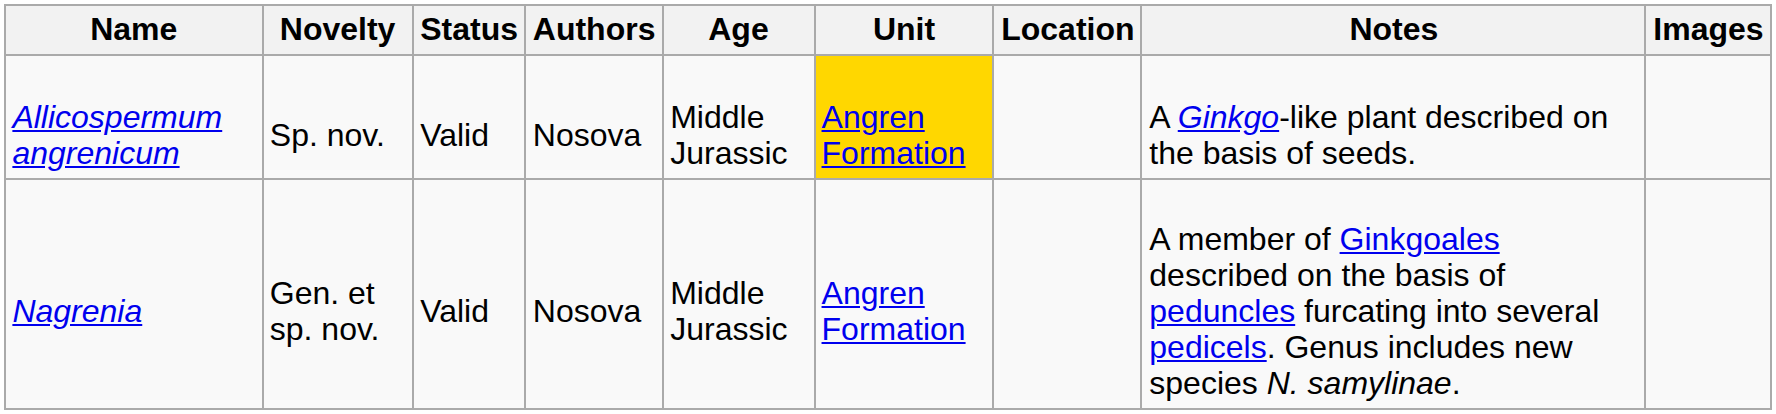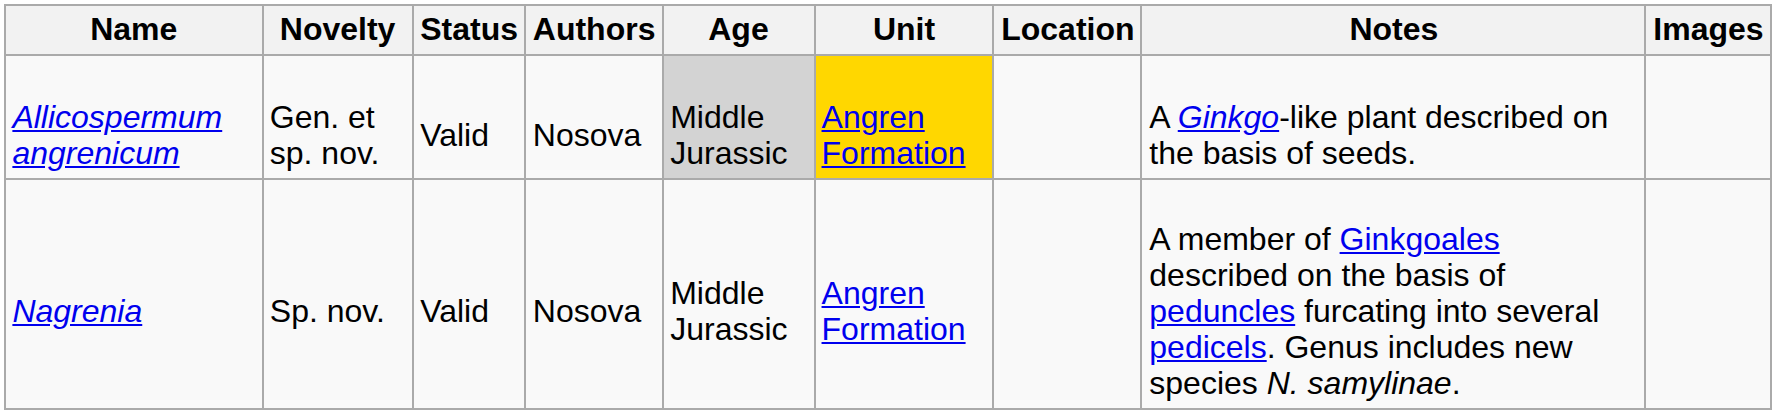Allicospermum angrenicum | Novelty: Sp. nov. -> Gen. et sp. nov.
Allicospermum angrenicum | Age: no background -> lightgrey background
Nagrenia | Novelty: Gen. et sp. nov. -> Sp. nov.
